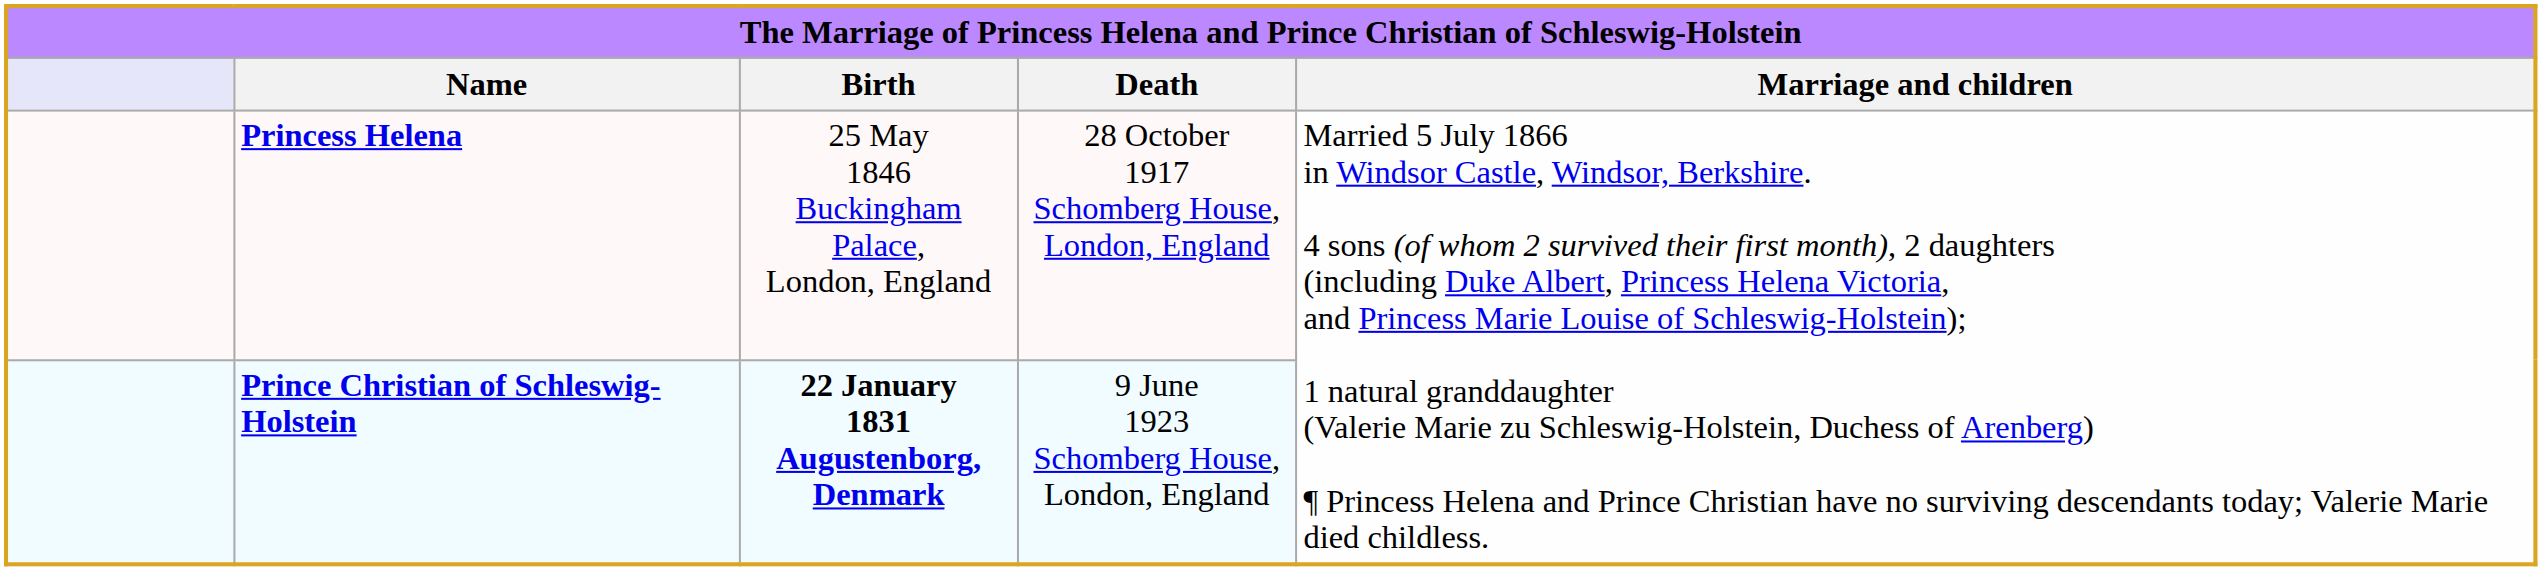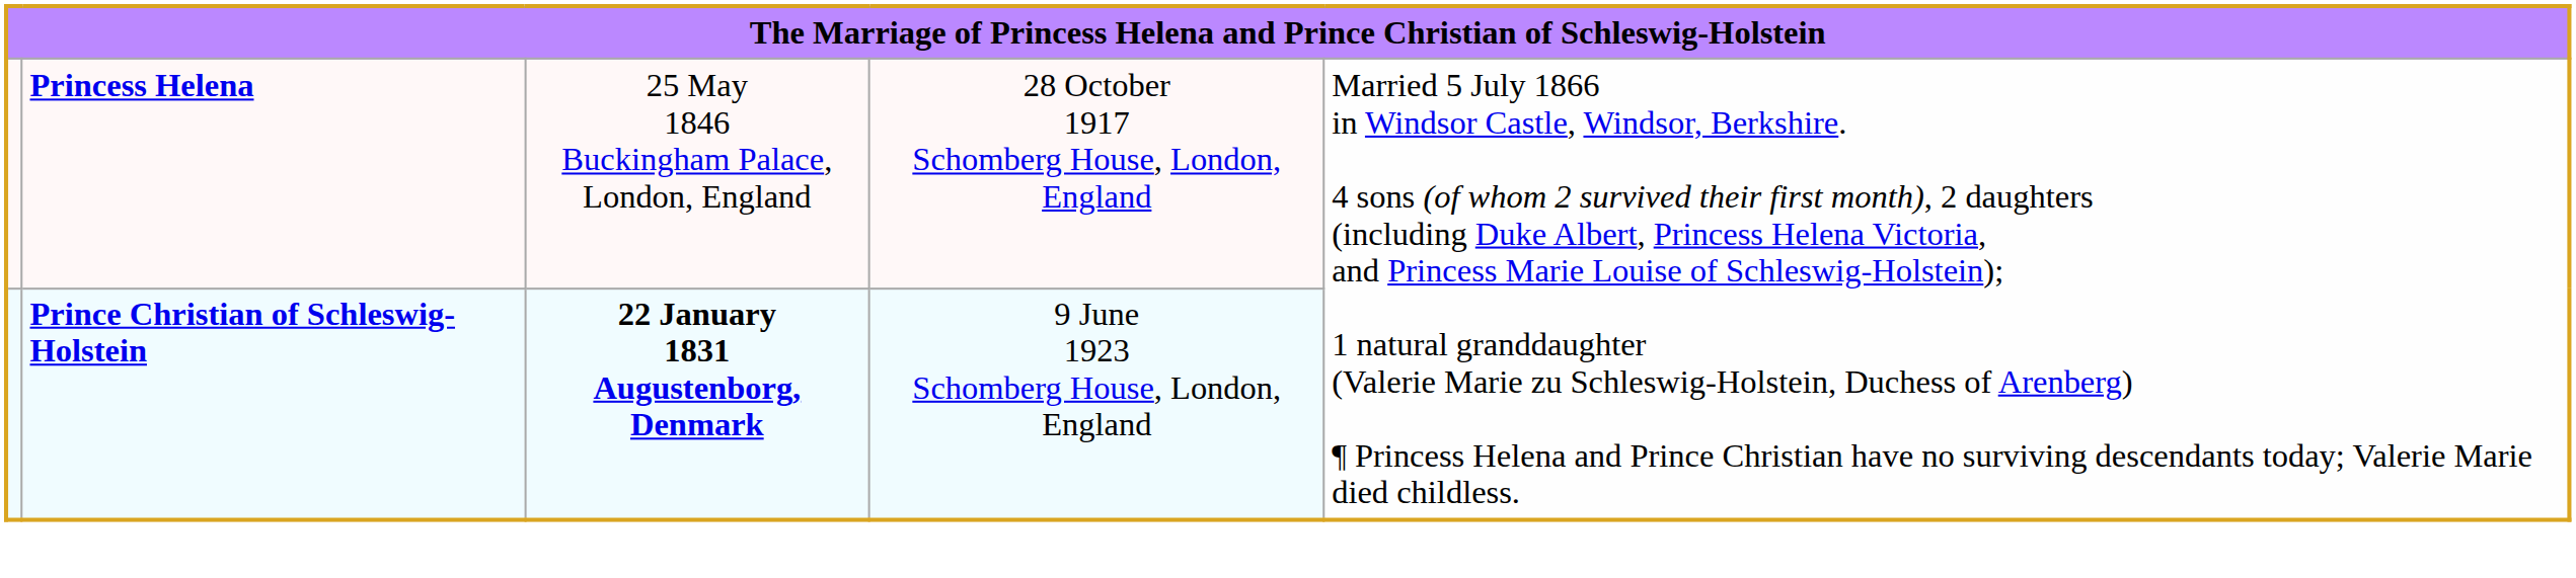- row: Name | Birth | Death | Marriage and children
